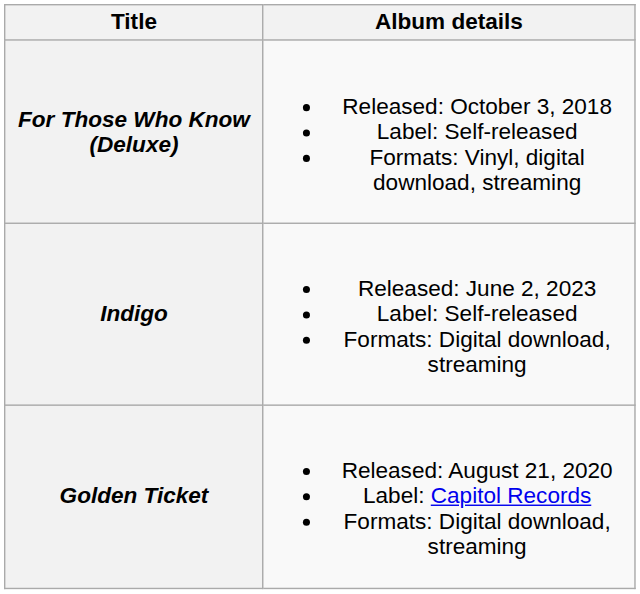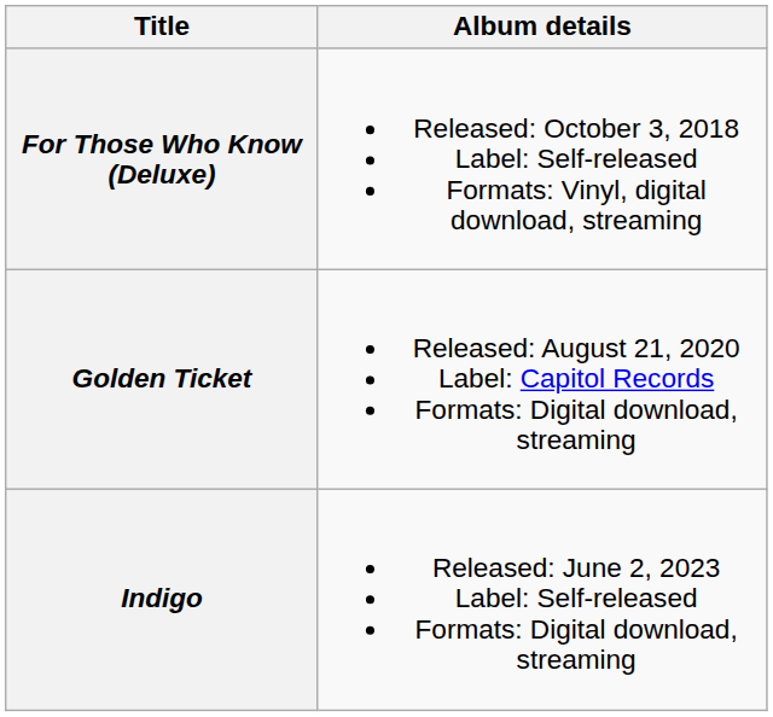rows swapped: Golden Ticket <-> Indigo
